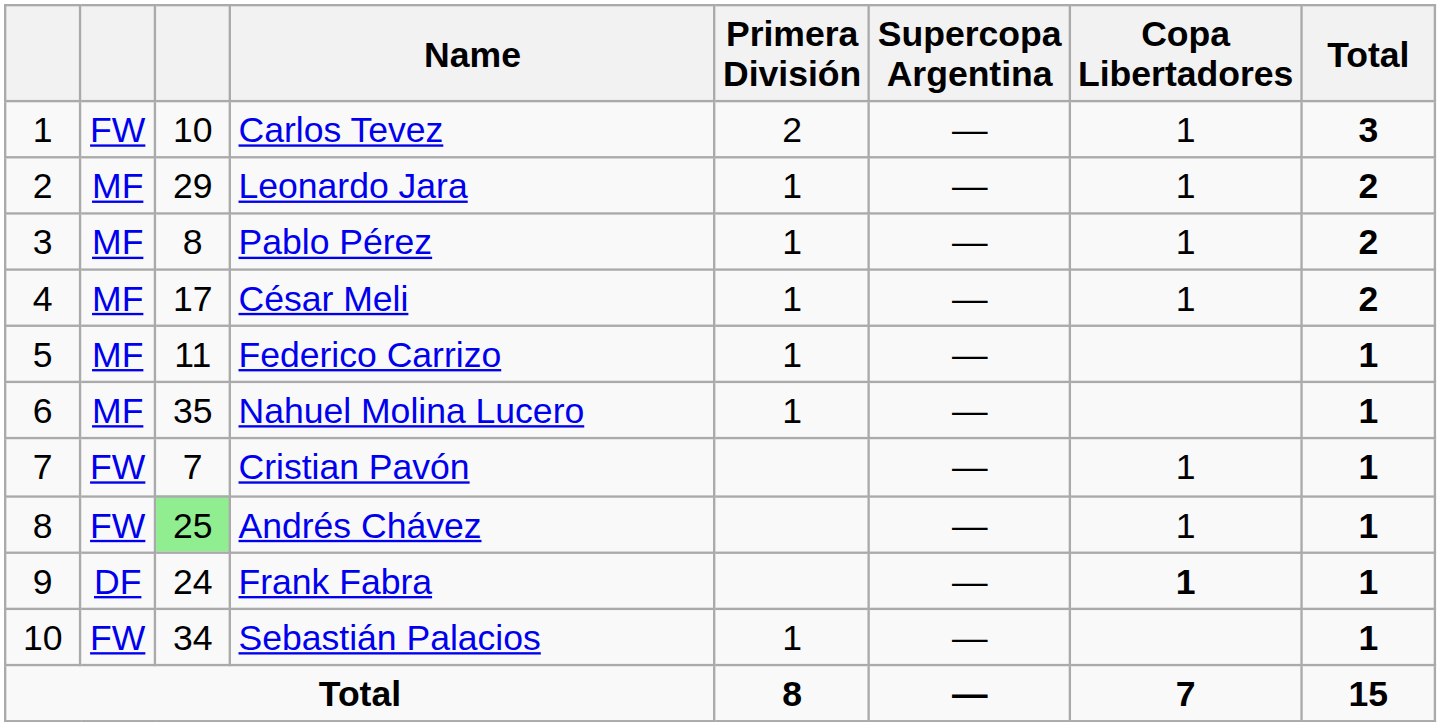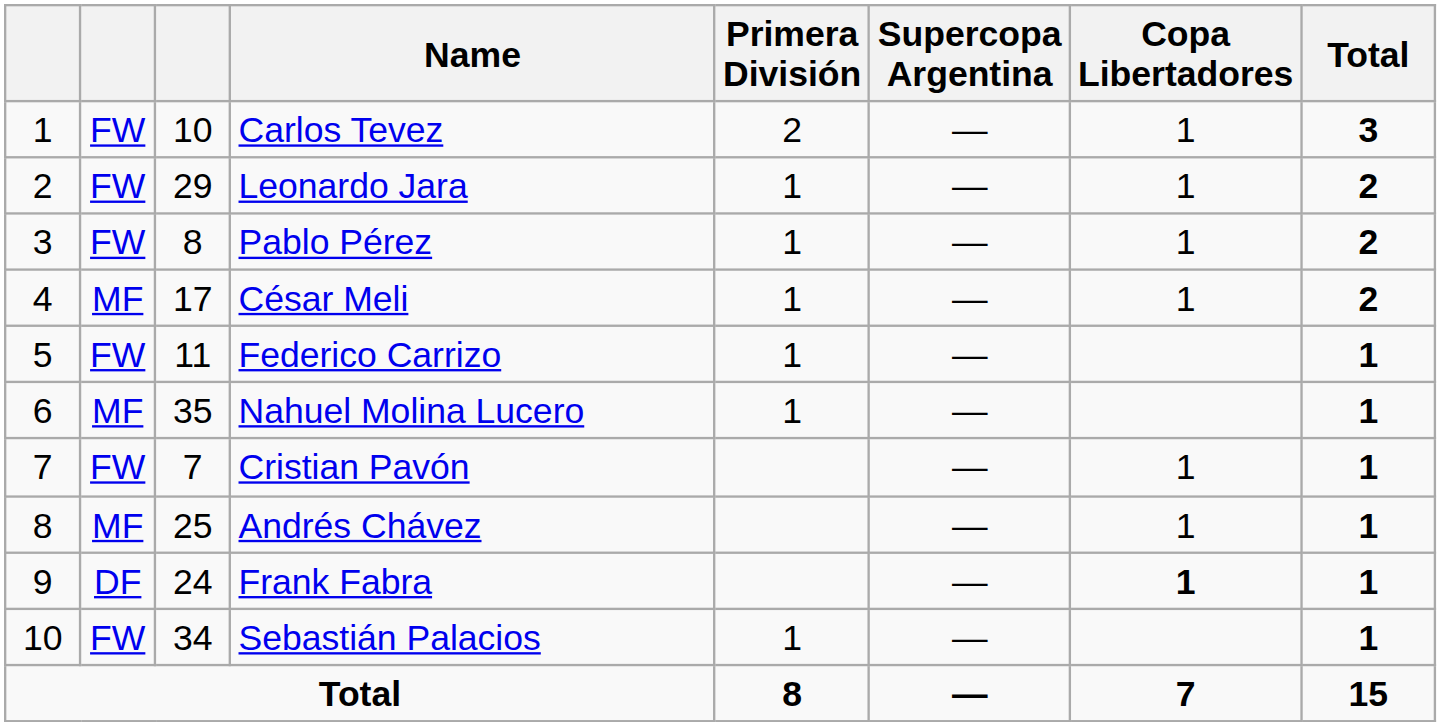Leonardo Jara | column 2: MF -> FW
Pablo Pérez | column 2: MF -> FW
Federico Carrizo | column 2: MF -> FW
Andrés Chávez | column 2: FW -> MF
Andrés Chávez | column 3: lightgreen background -> no background
